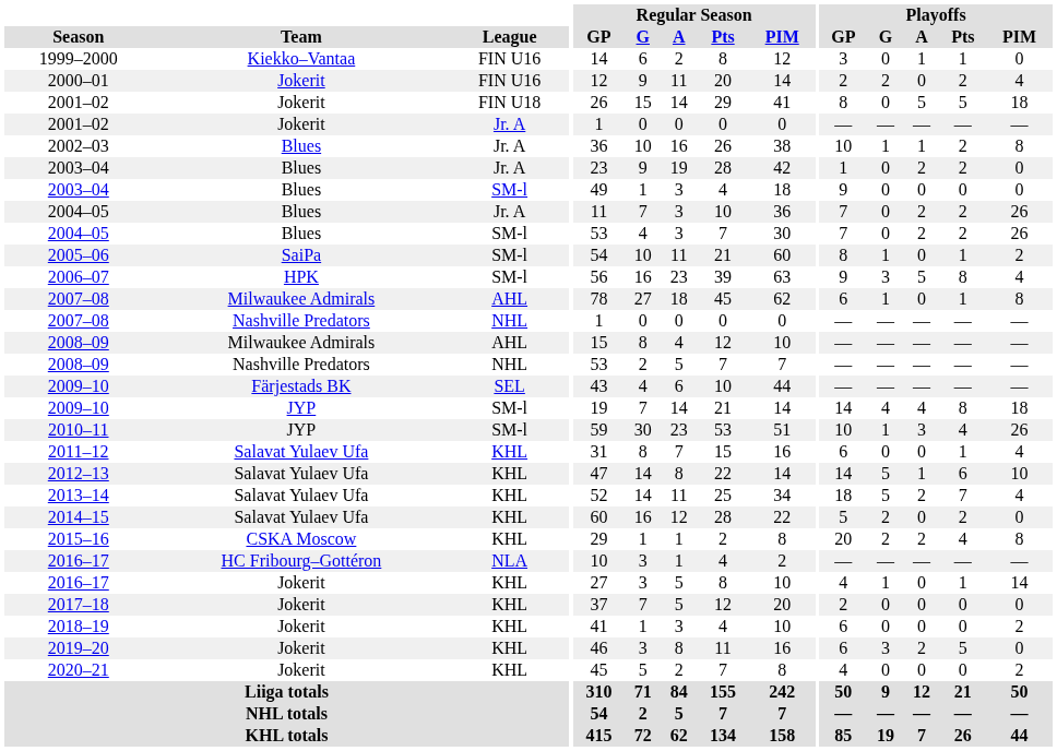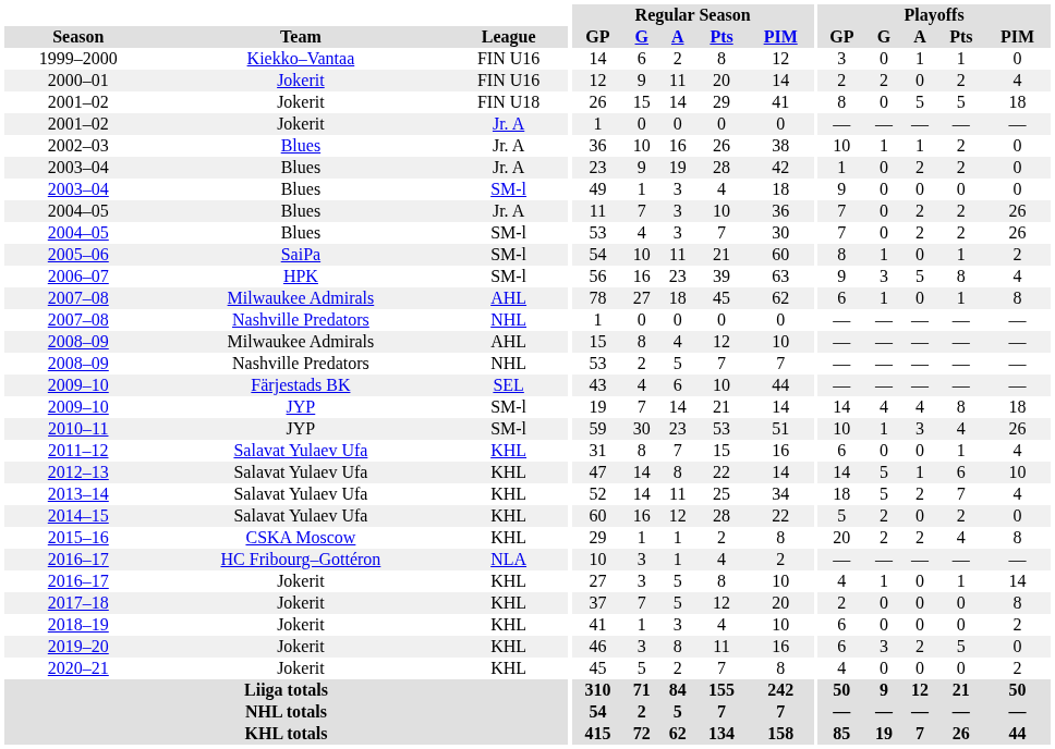2002–03 | Playoffs / PIM: 8 -> 0
2017–18 | Playoffs / PIM: 0 -> 8
